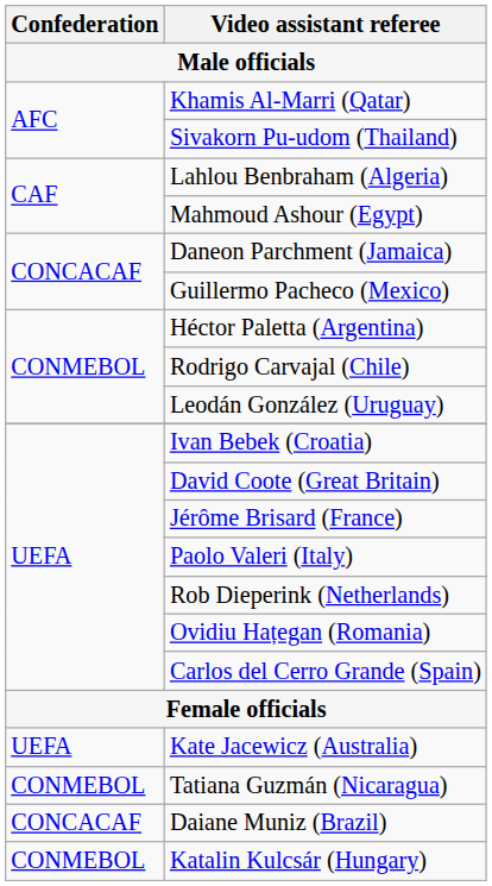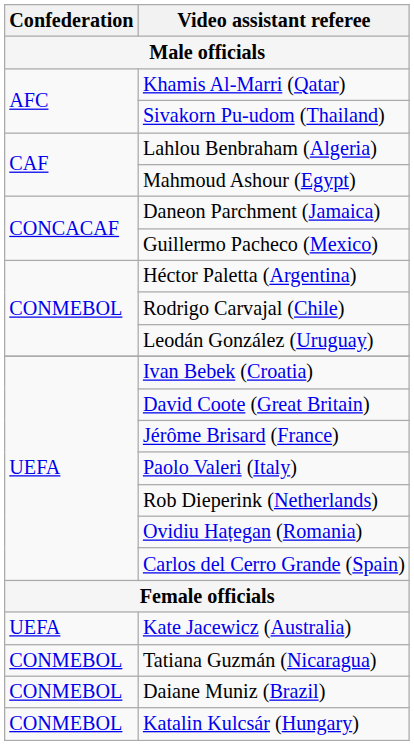Daiane Muniz (Brazil) | Confederation: CONCACAF -> CONMEBOL
